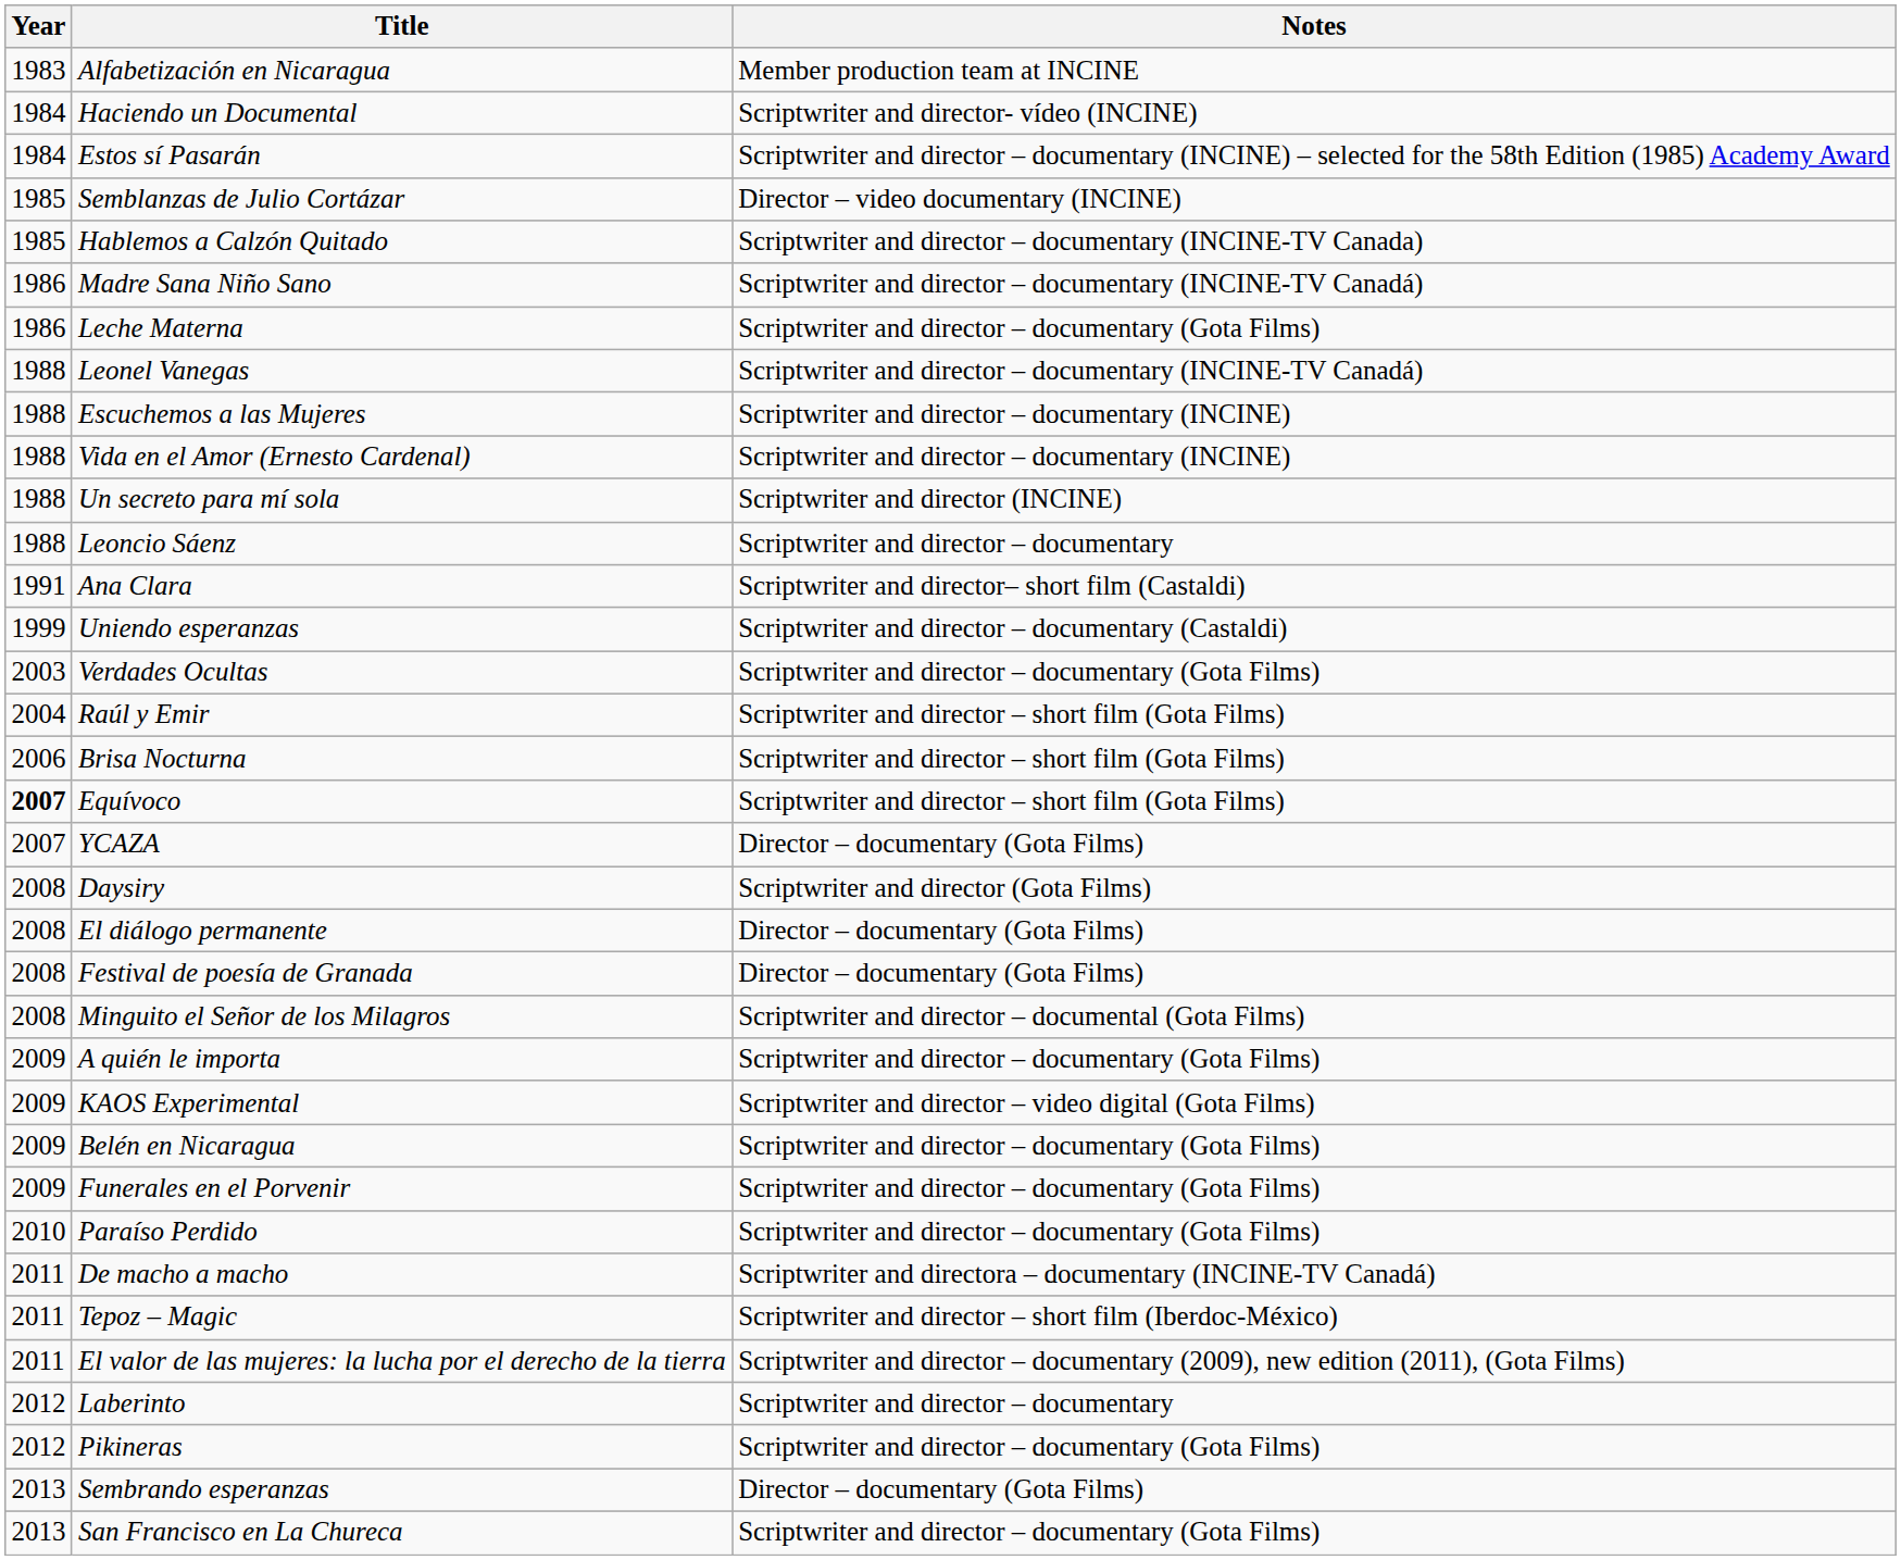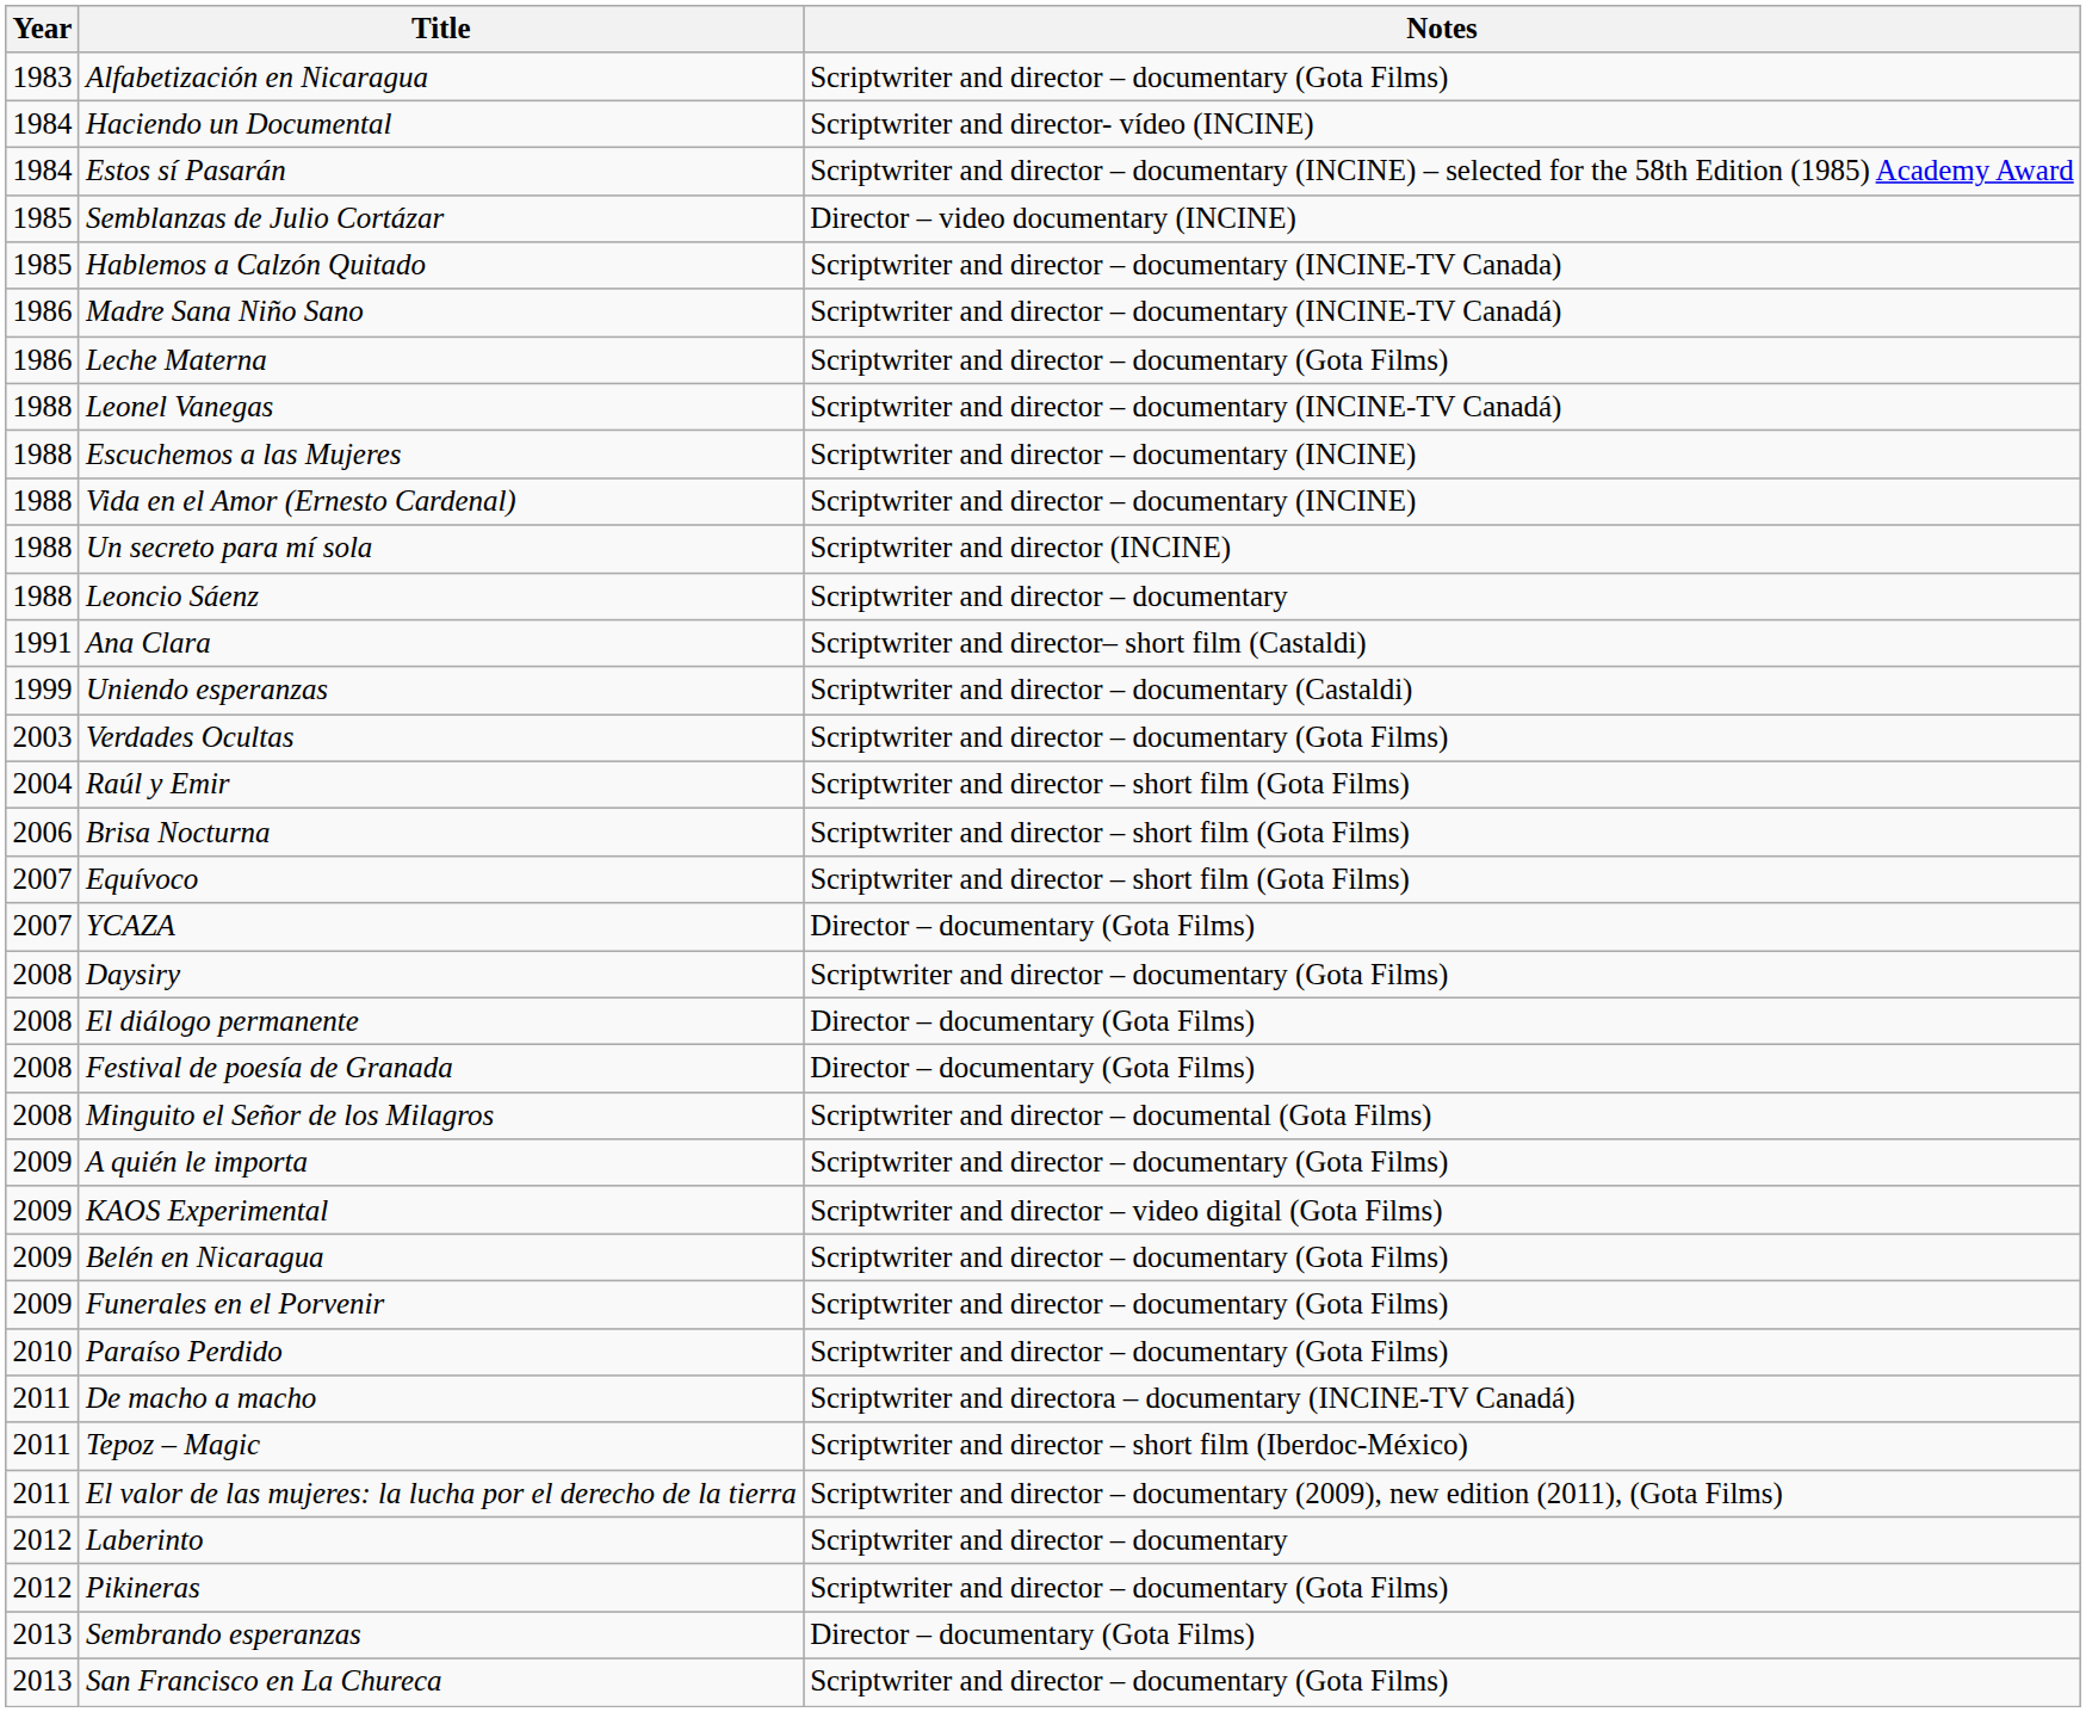Alfabetización en Nicaragua | Notes: Member production team at INCINE -> Scriptwriter and director – documentary (Gota Films)
Equívoco | Year: bold -> normal
Daysiry | Notes: Scriptwriter and director (Gota Films) -> Scriptwriter and director – documentary (Gota Films)
